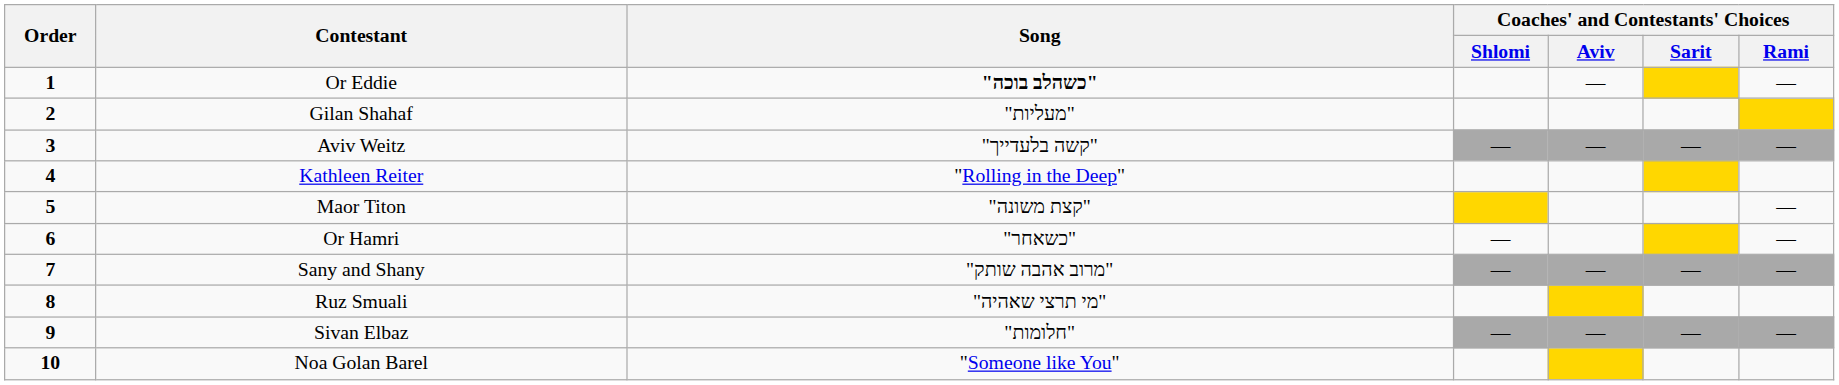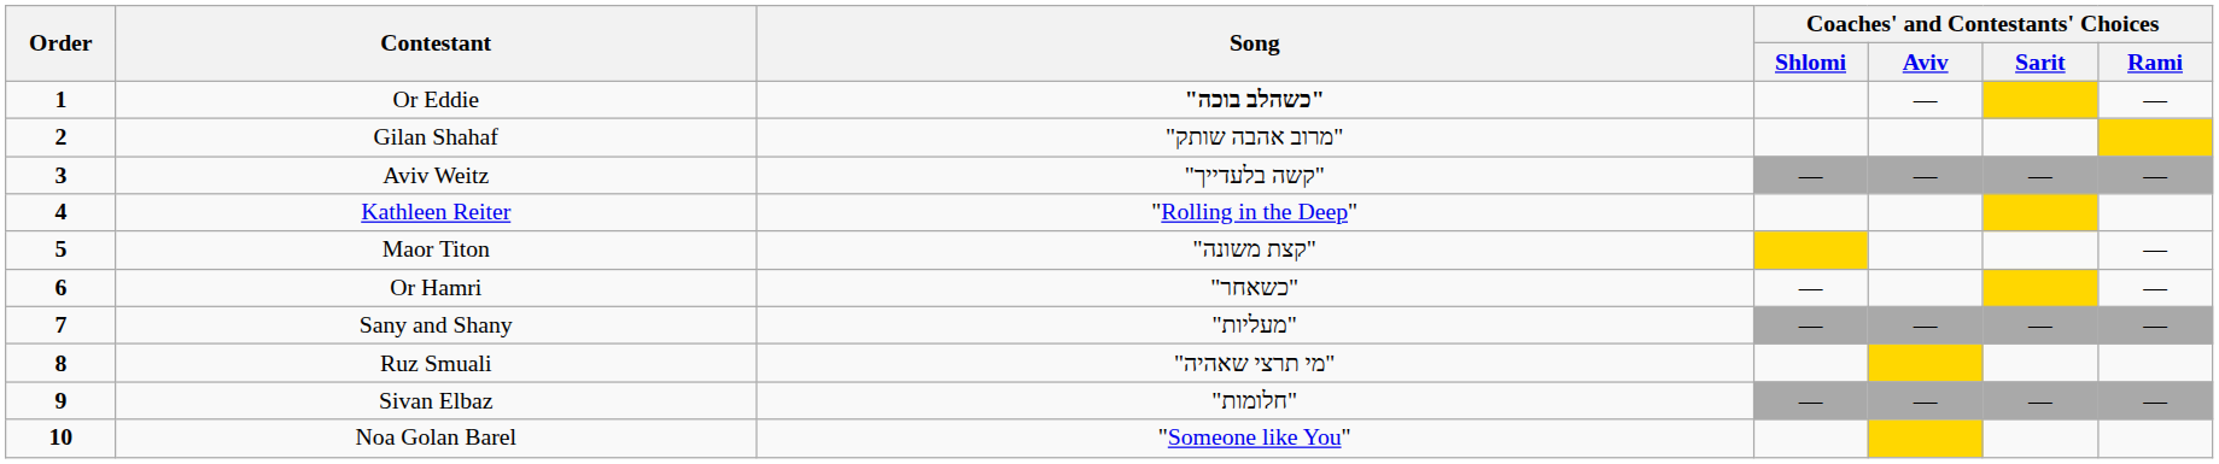Gilan Shahaf | Song: "מעליות" -> "מרוב אהבה שותק"
Sany and Shany | Song: "מרוב אהבה שותק" -> "מעליות"
